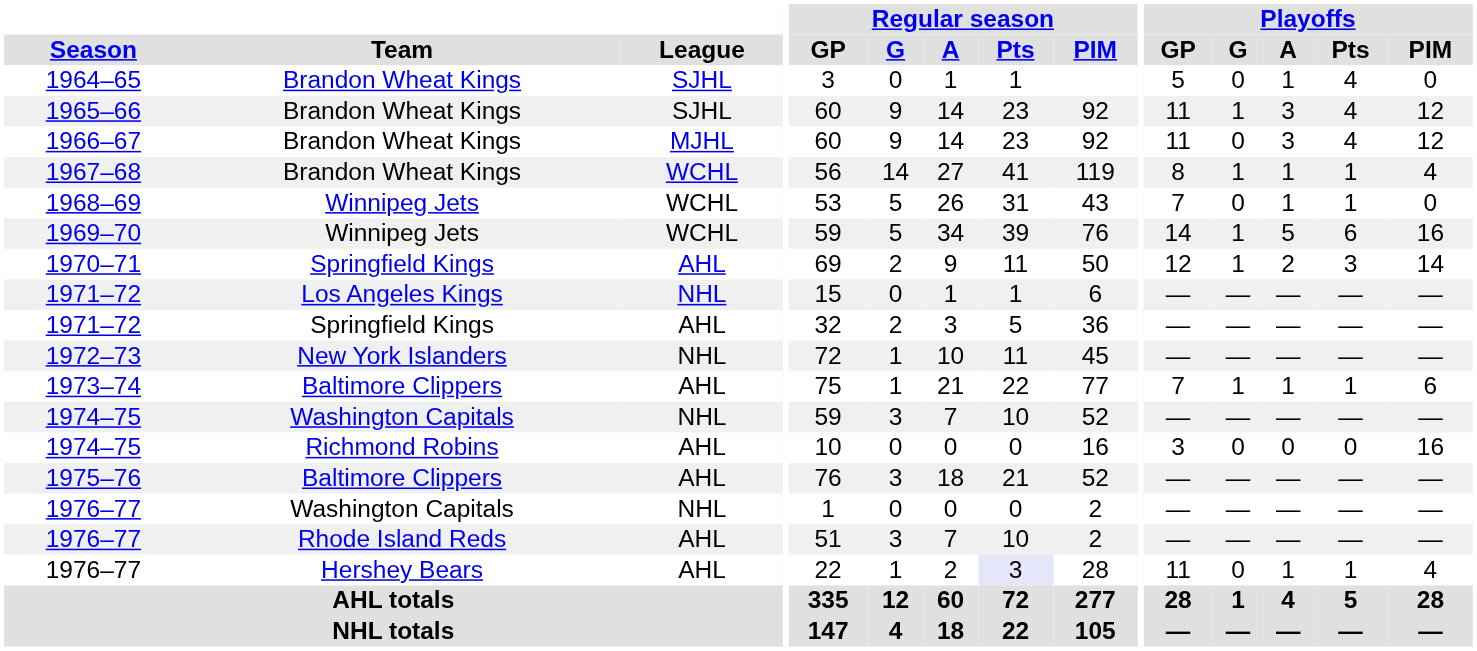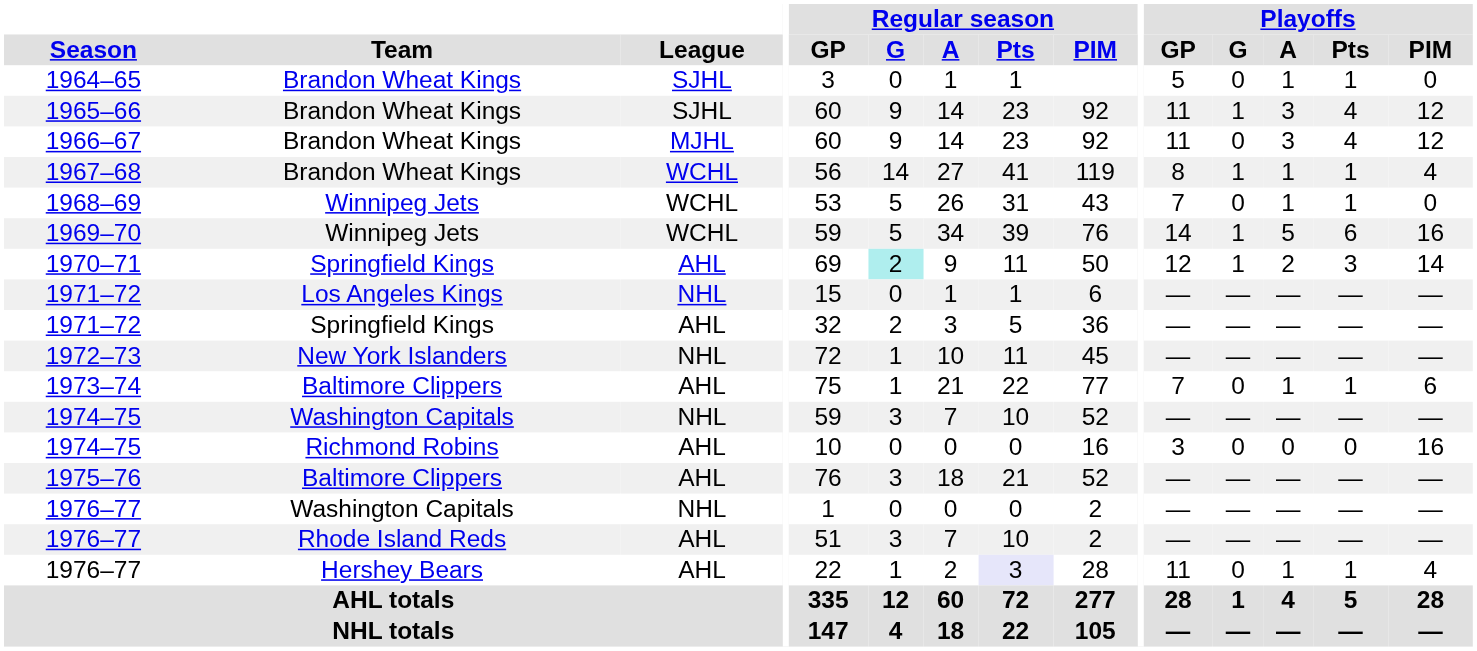1964–65 | Playoffs / Pts: 4 -> 1
1970–71 | Regular season / G: no background -> paleturquoise background
1973–74 | Playoffs / G: 1 -> 0
